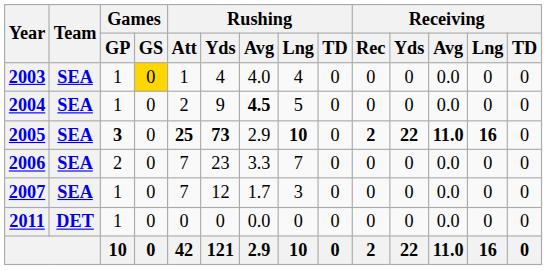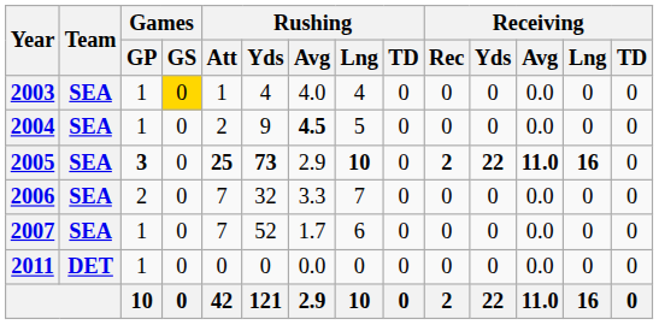2006 | Rushing / Yds: 23 -> 32
2007 | Rushing / Yds: 12 -> 52
2007 | Rushing / Lng: 3 -> 6
